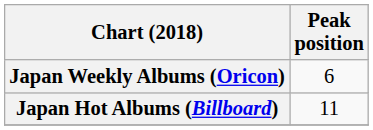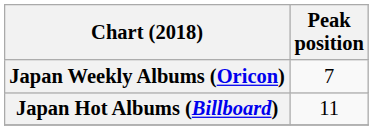Japan Weekly Albums (Oricon) | Peak position: 6 -> 7
